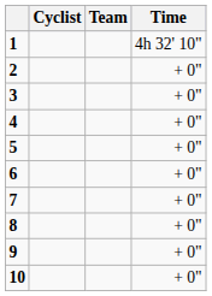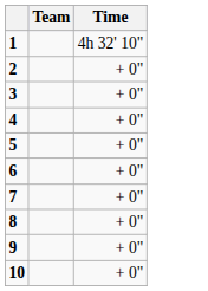- column: Cyclist
